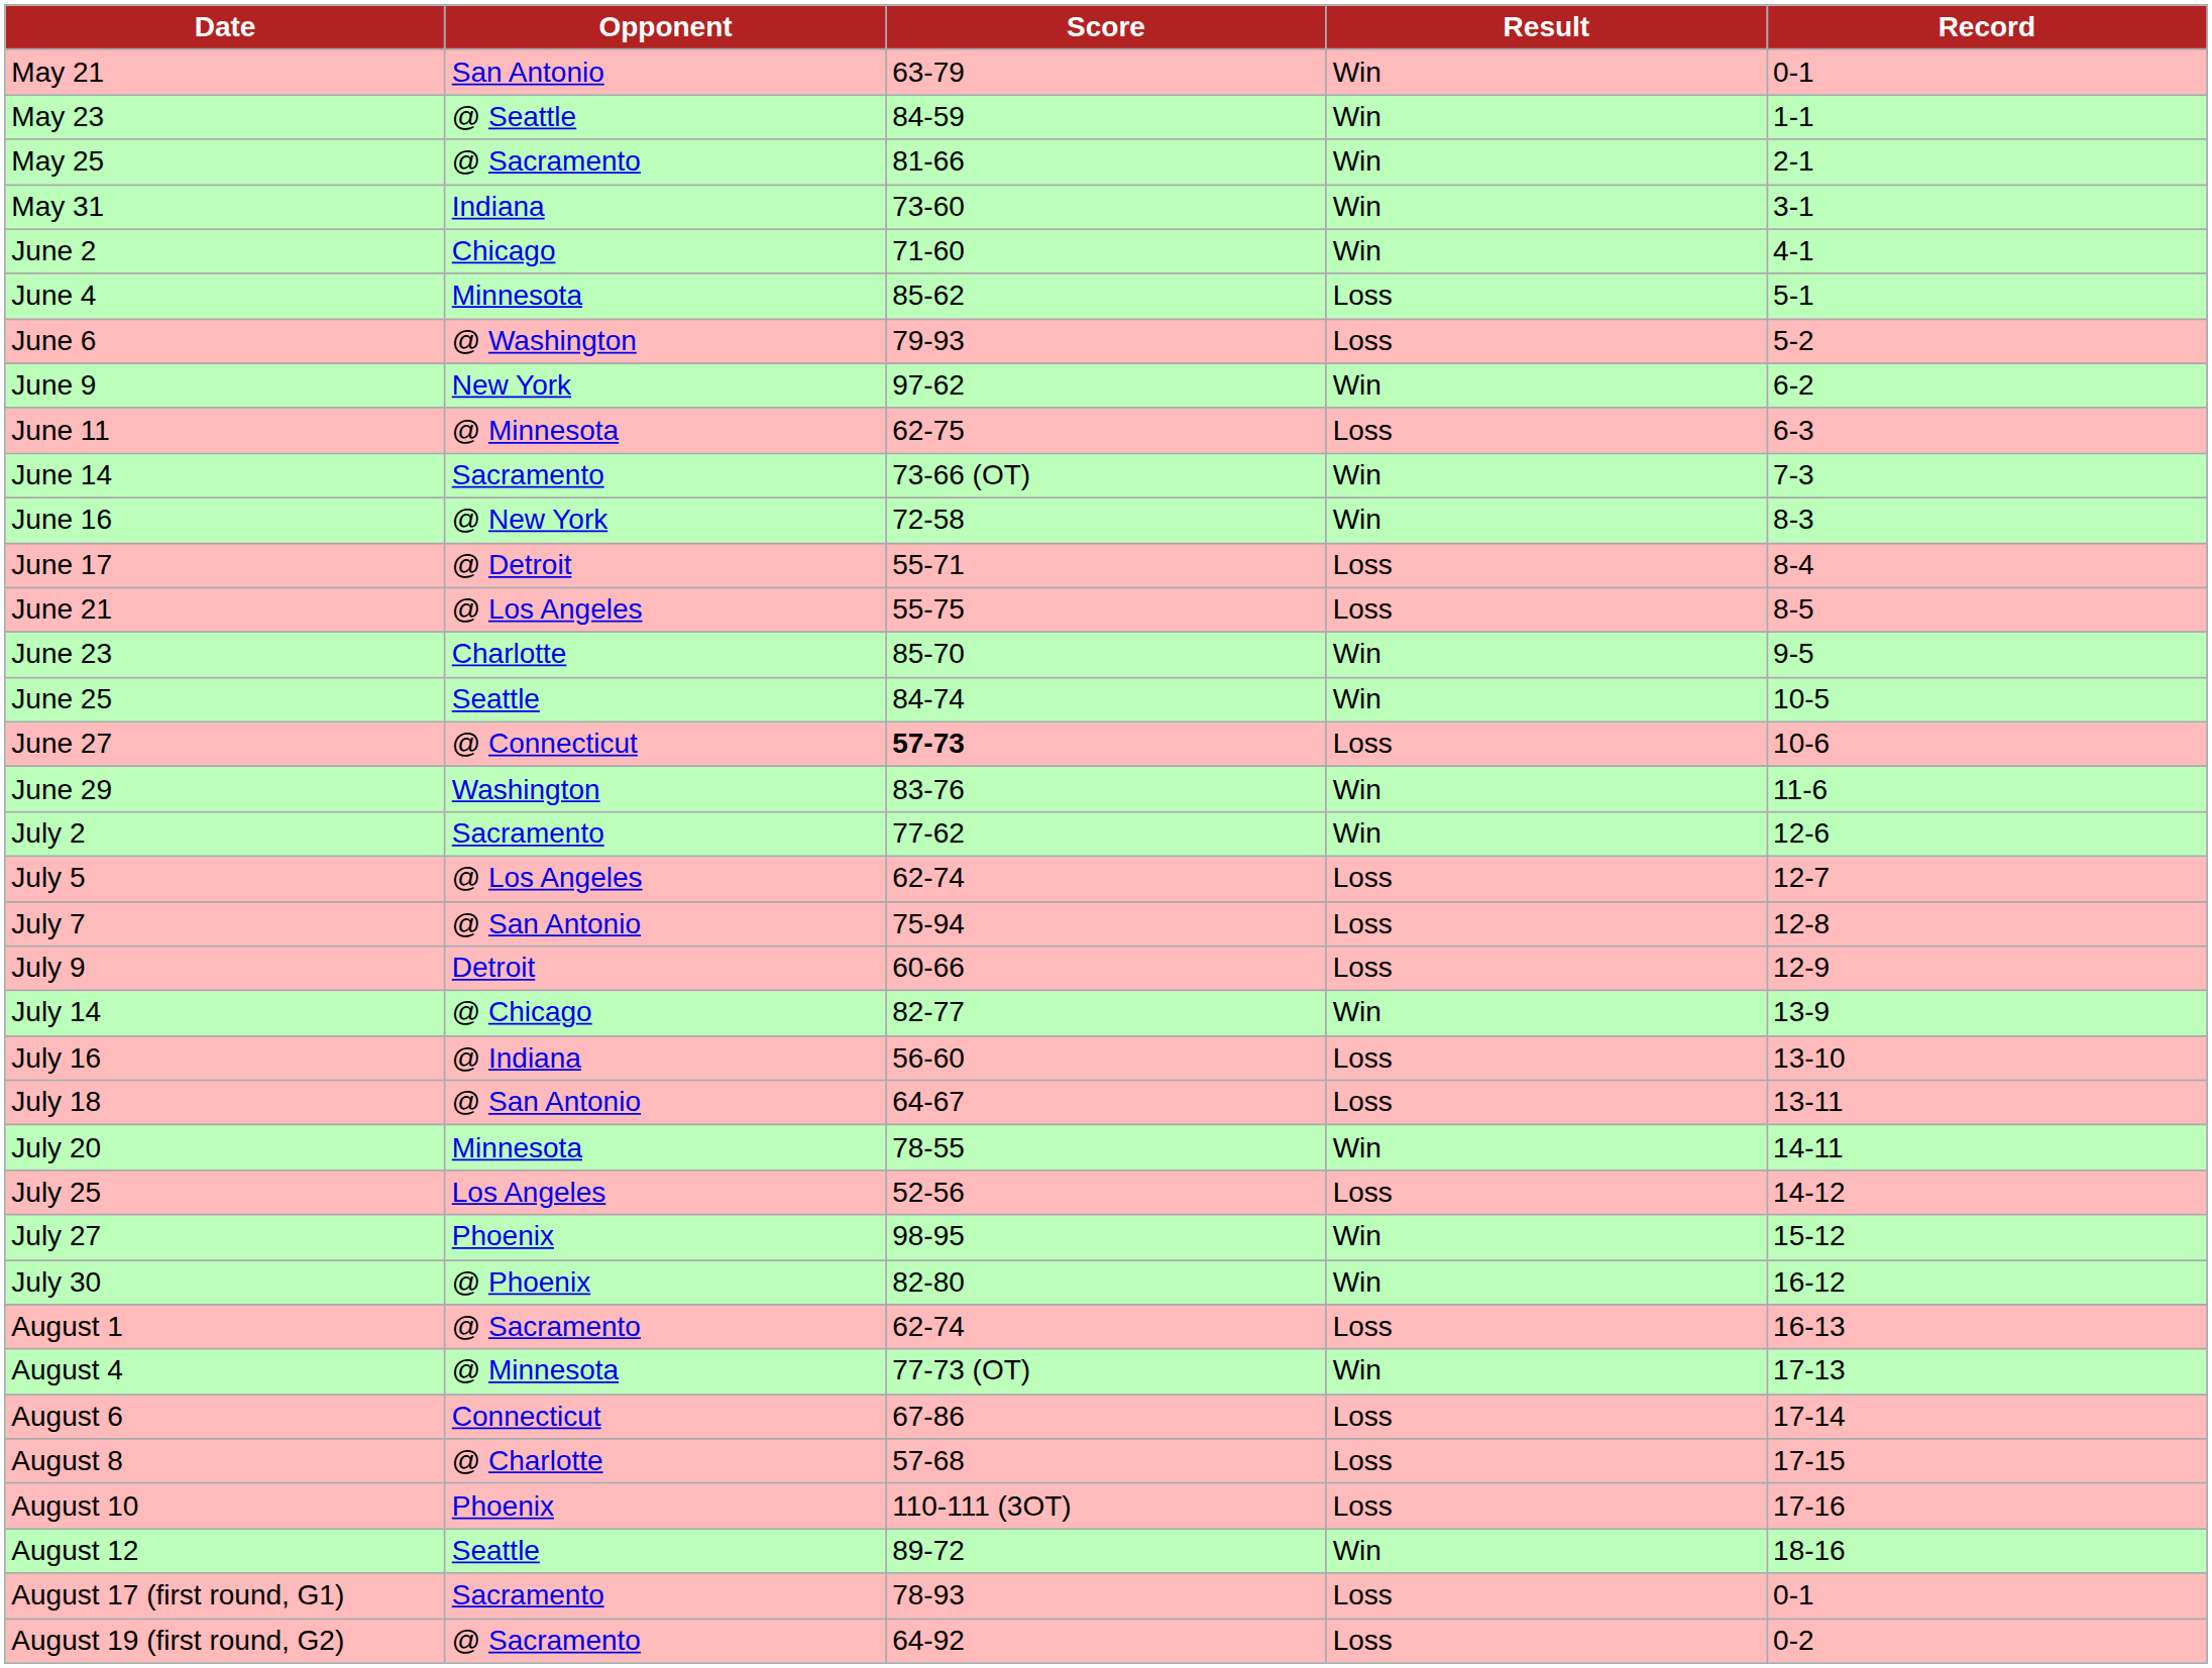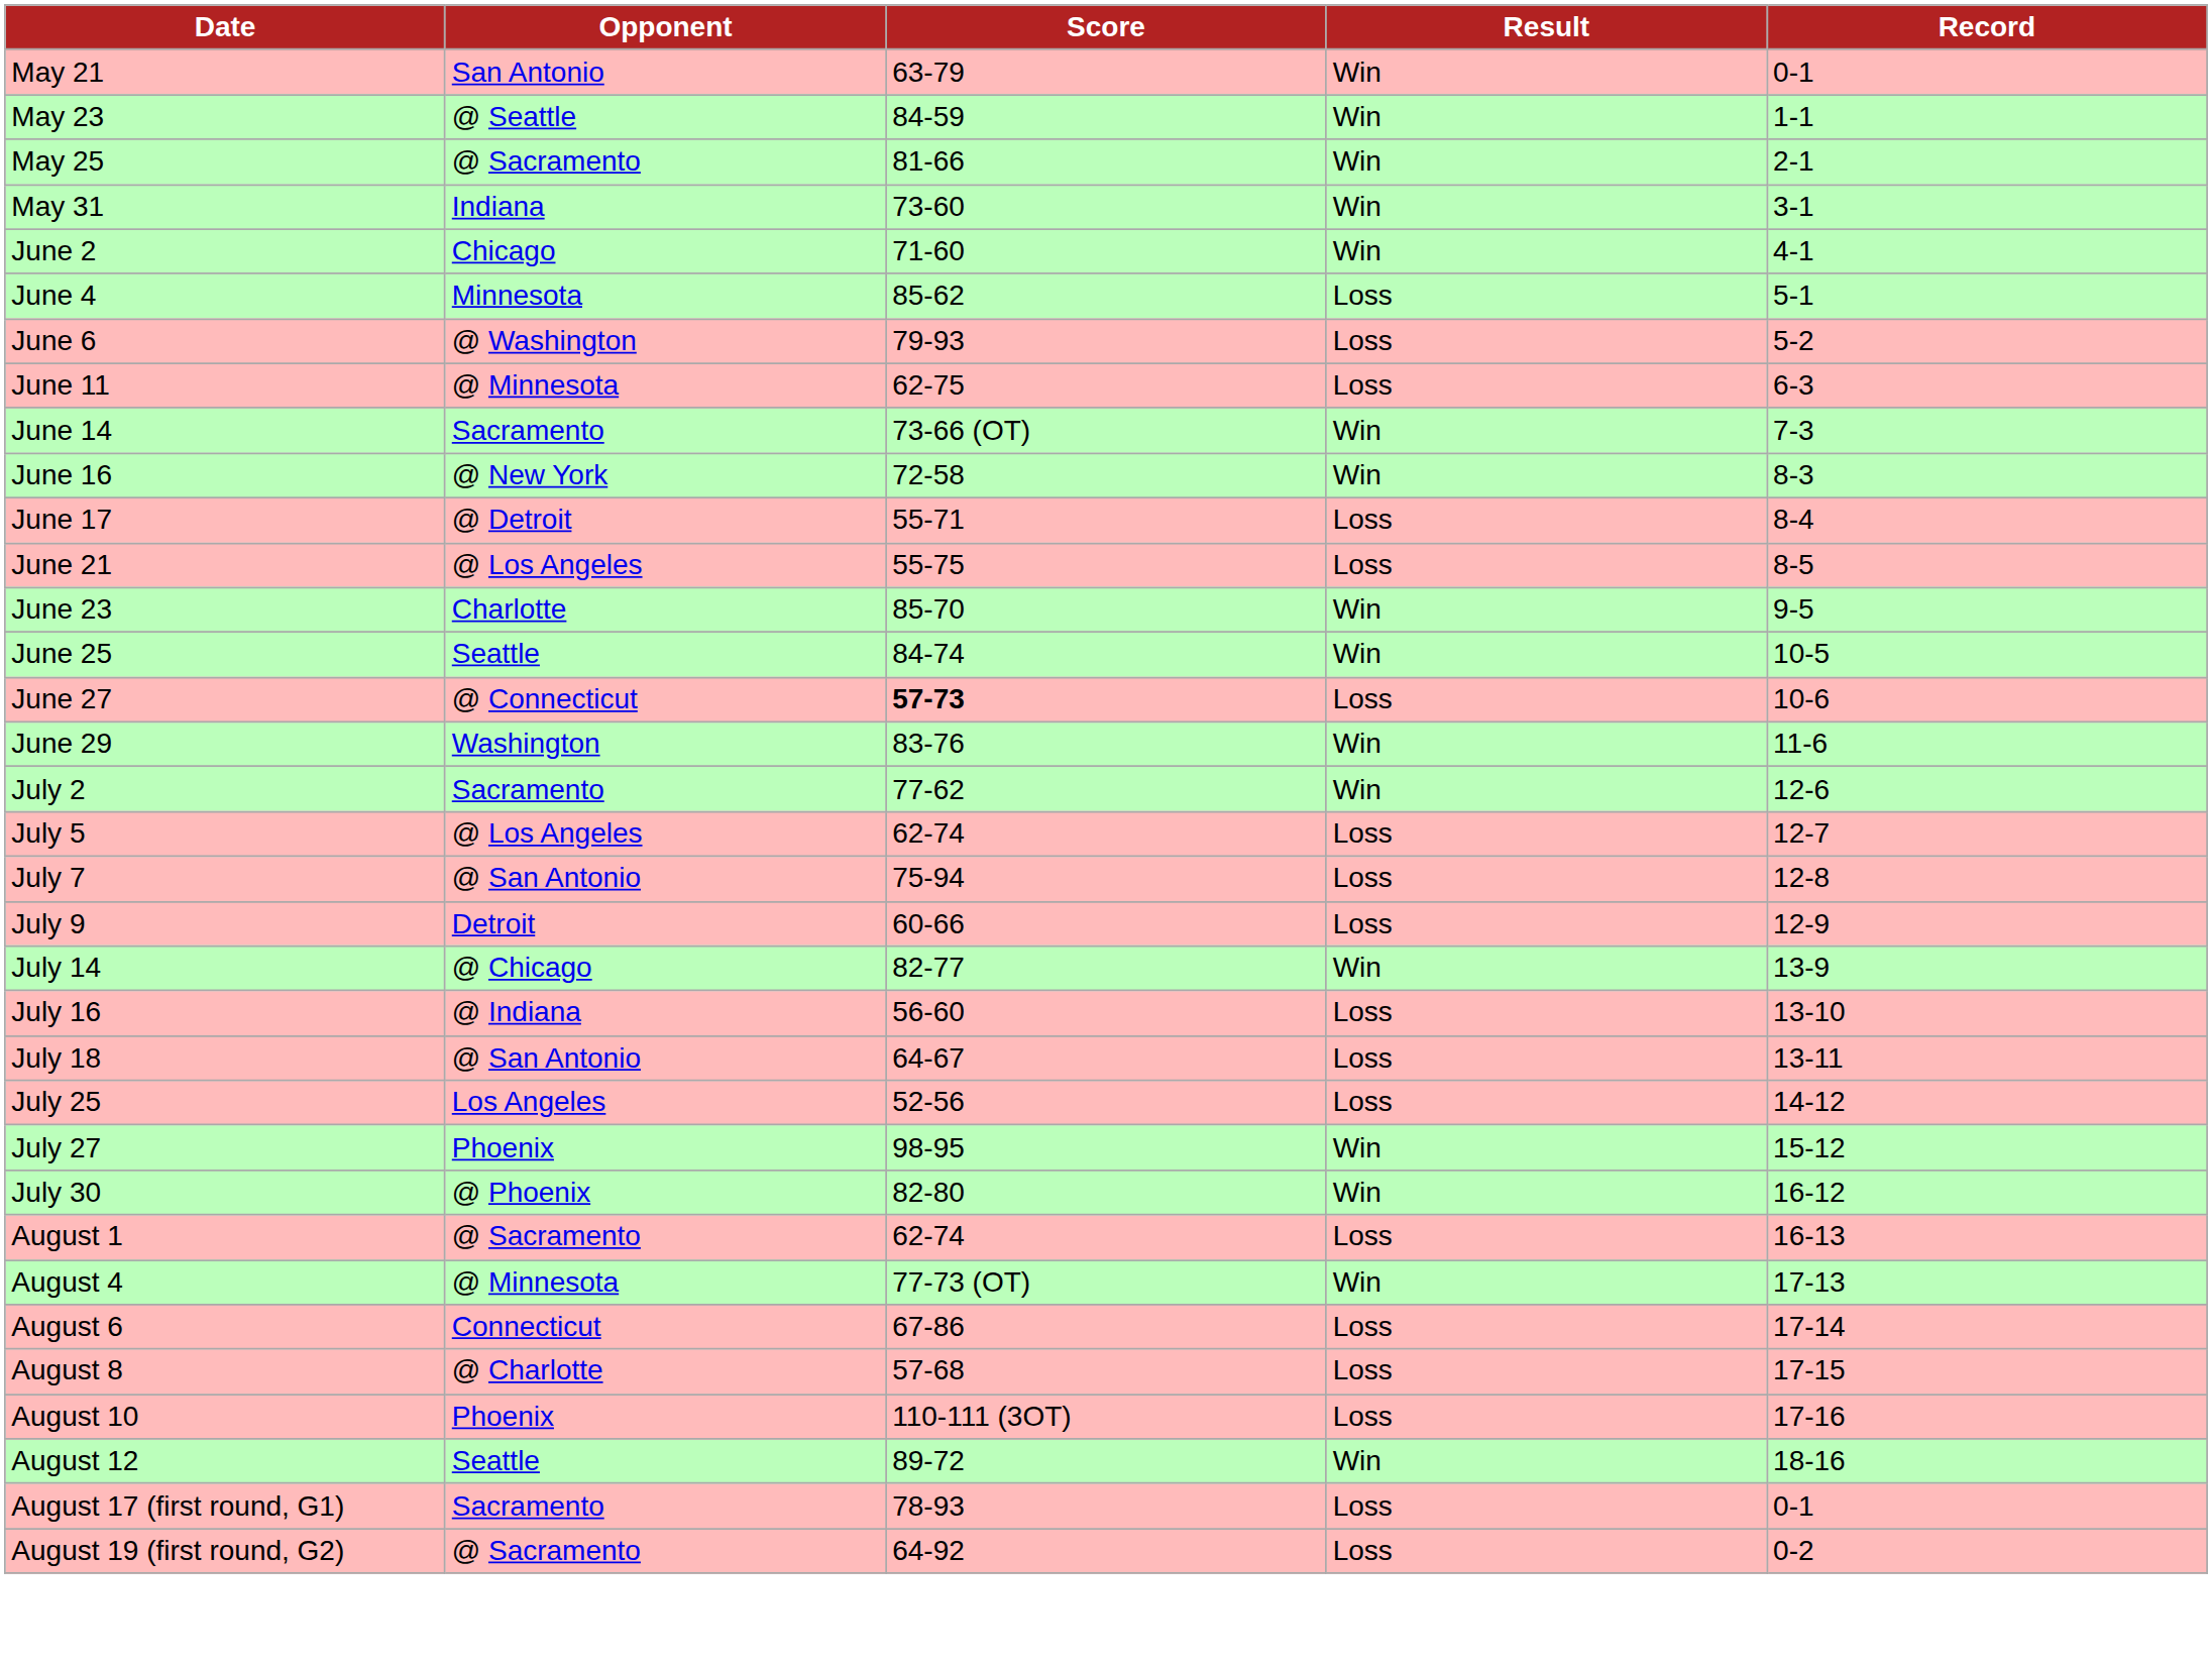- row: June 9 | New York | 97-62 | Win | 6-2
- row: July 20 | Minnesota | 78-55 | Win | 14-11
